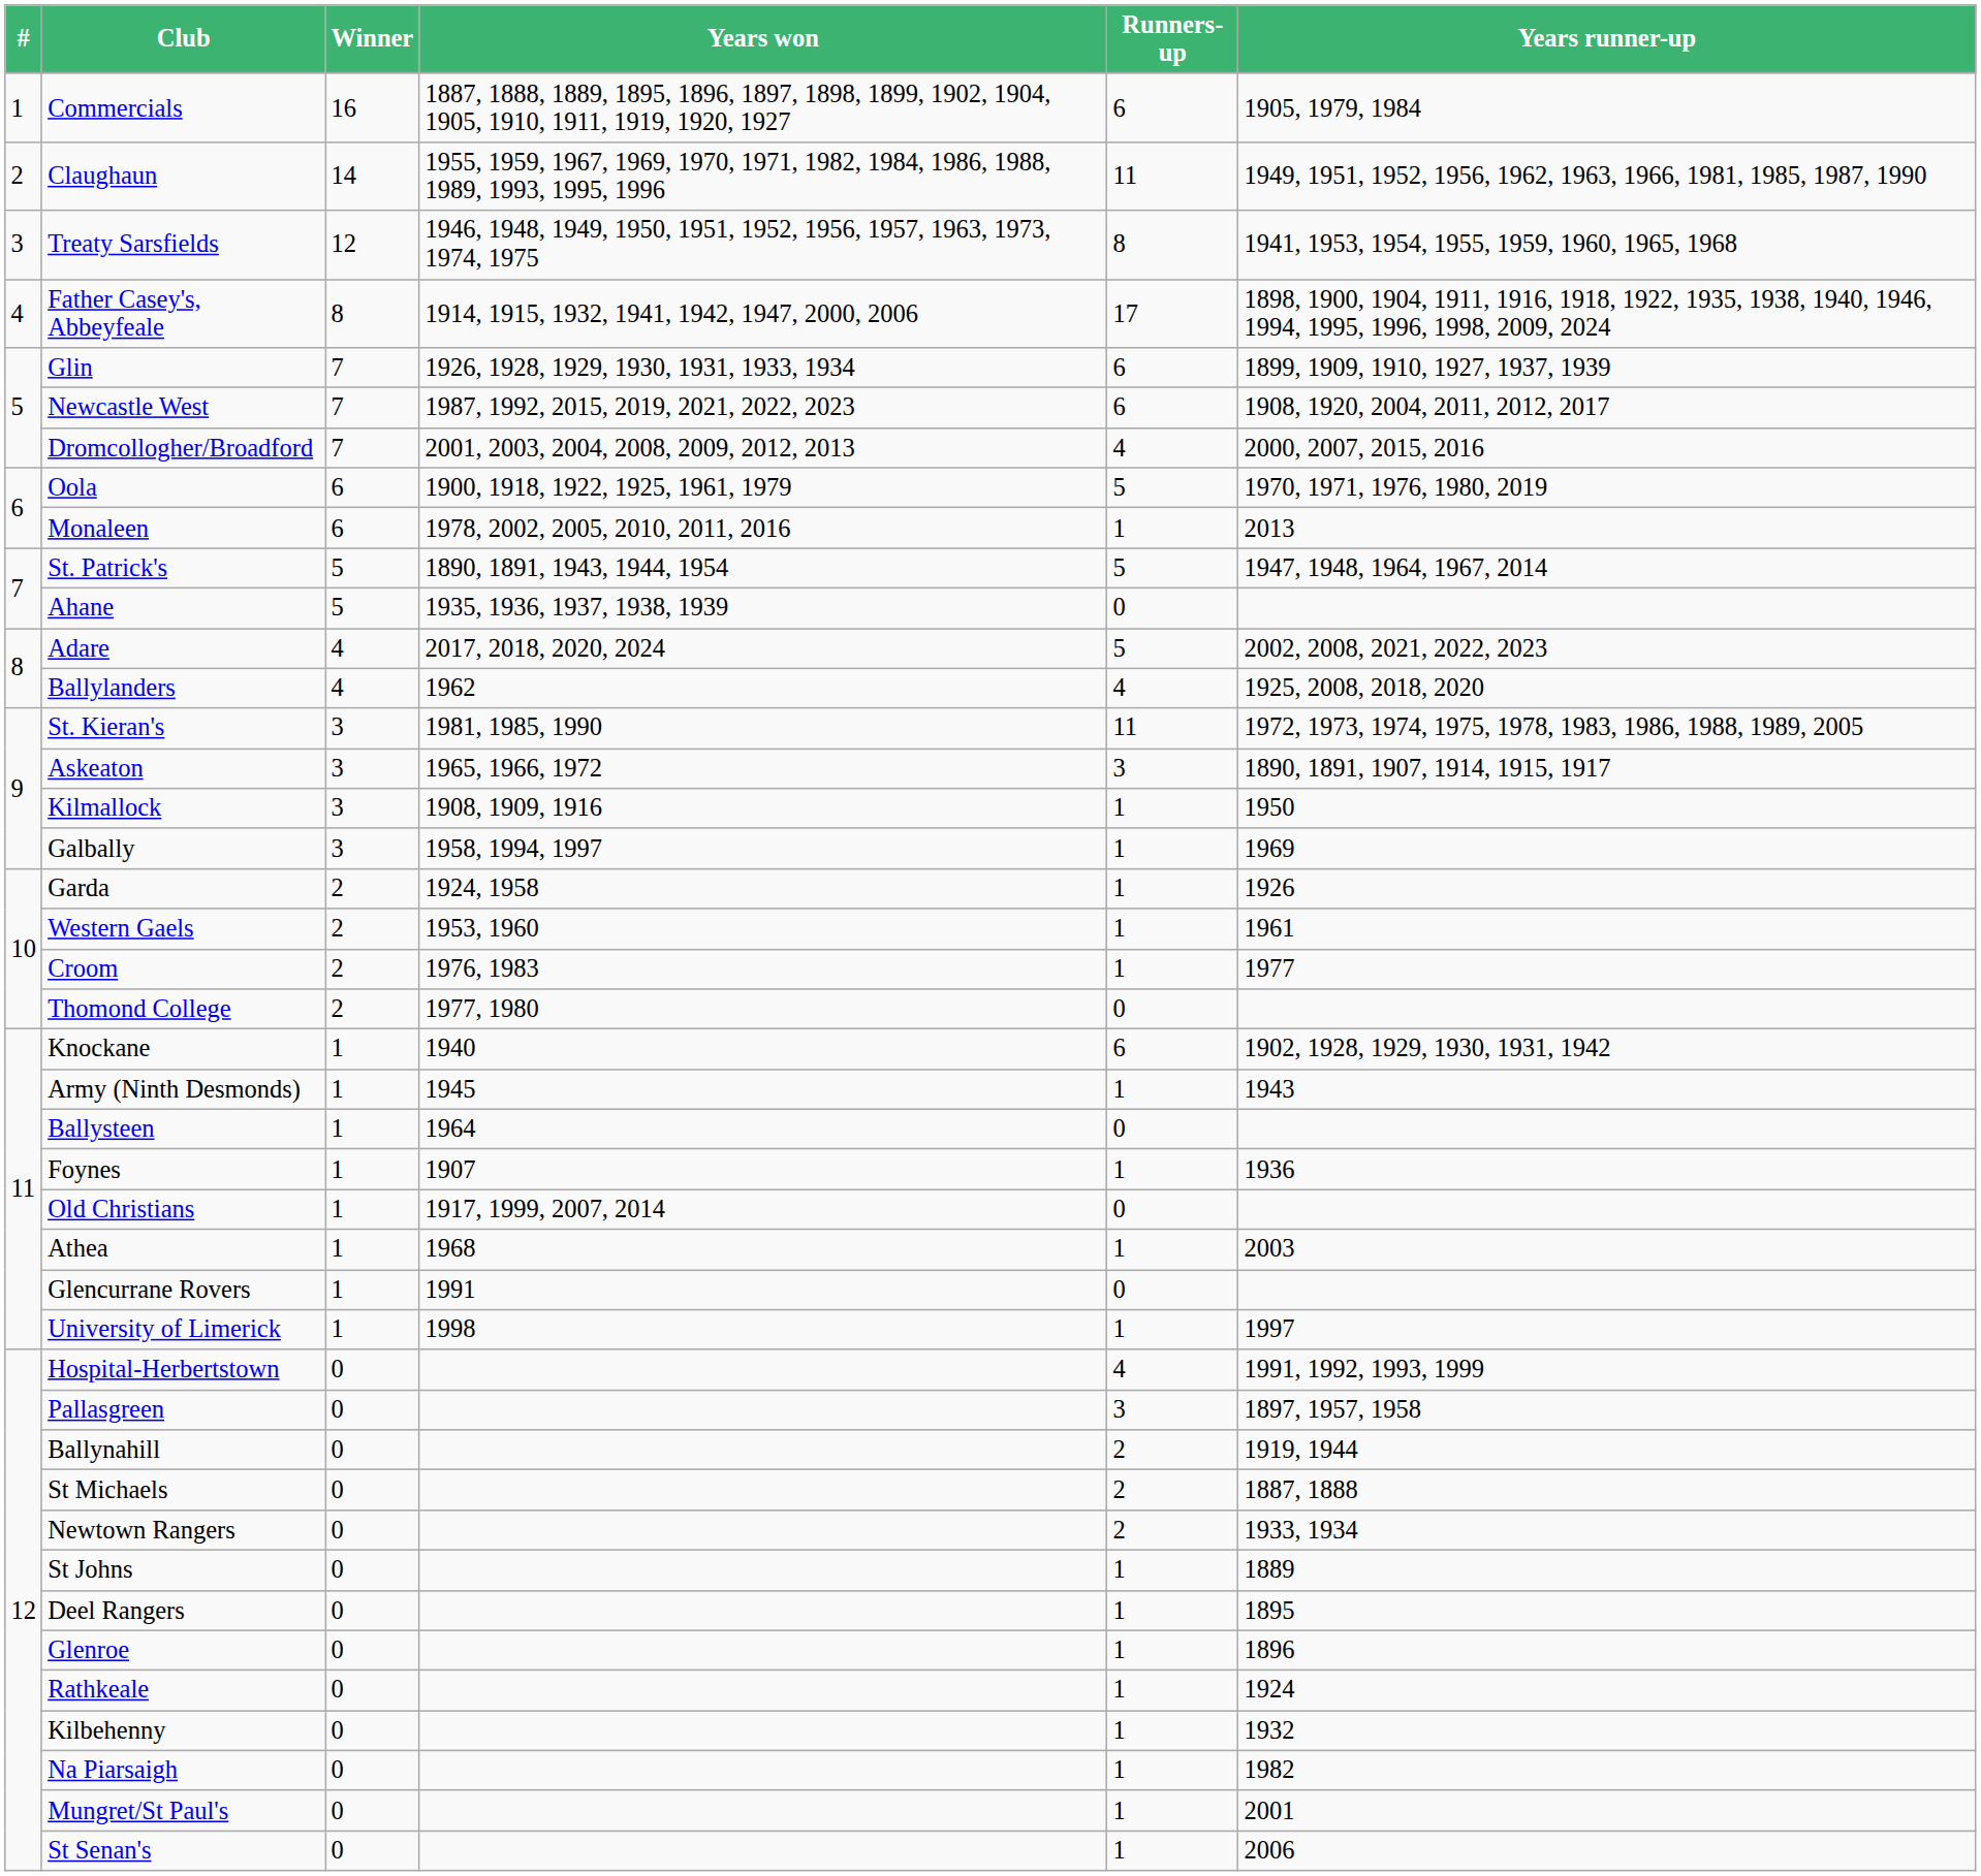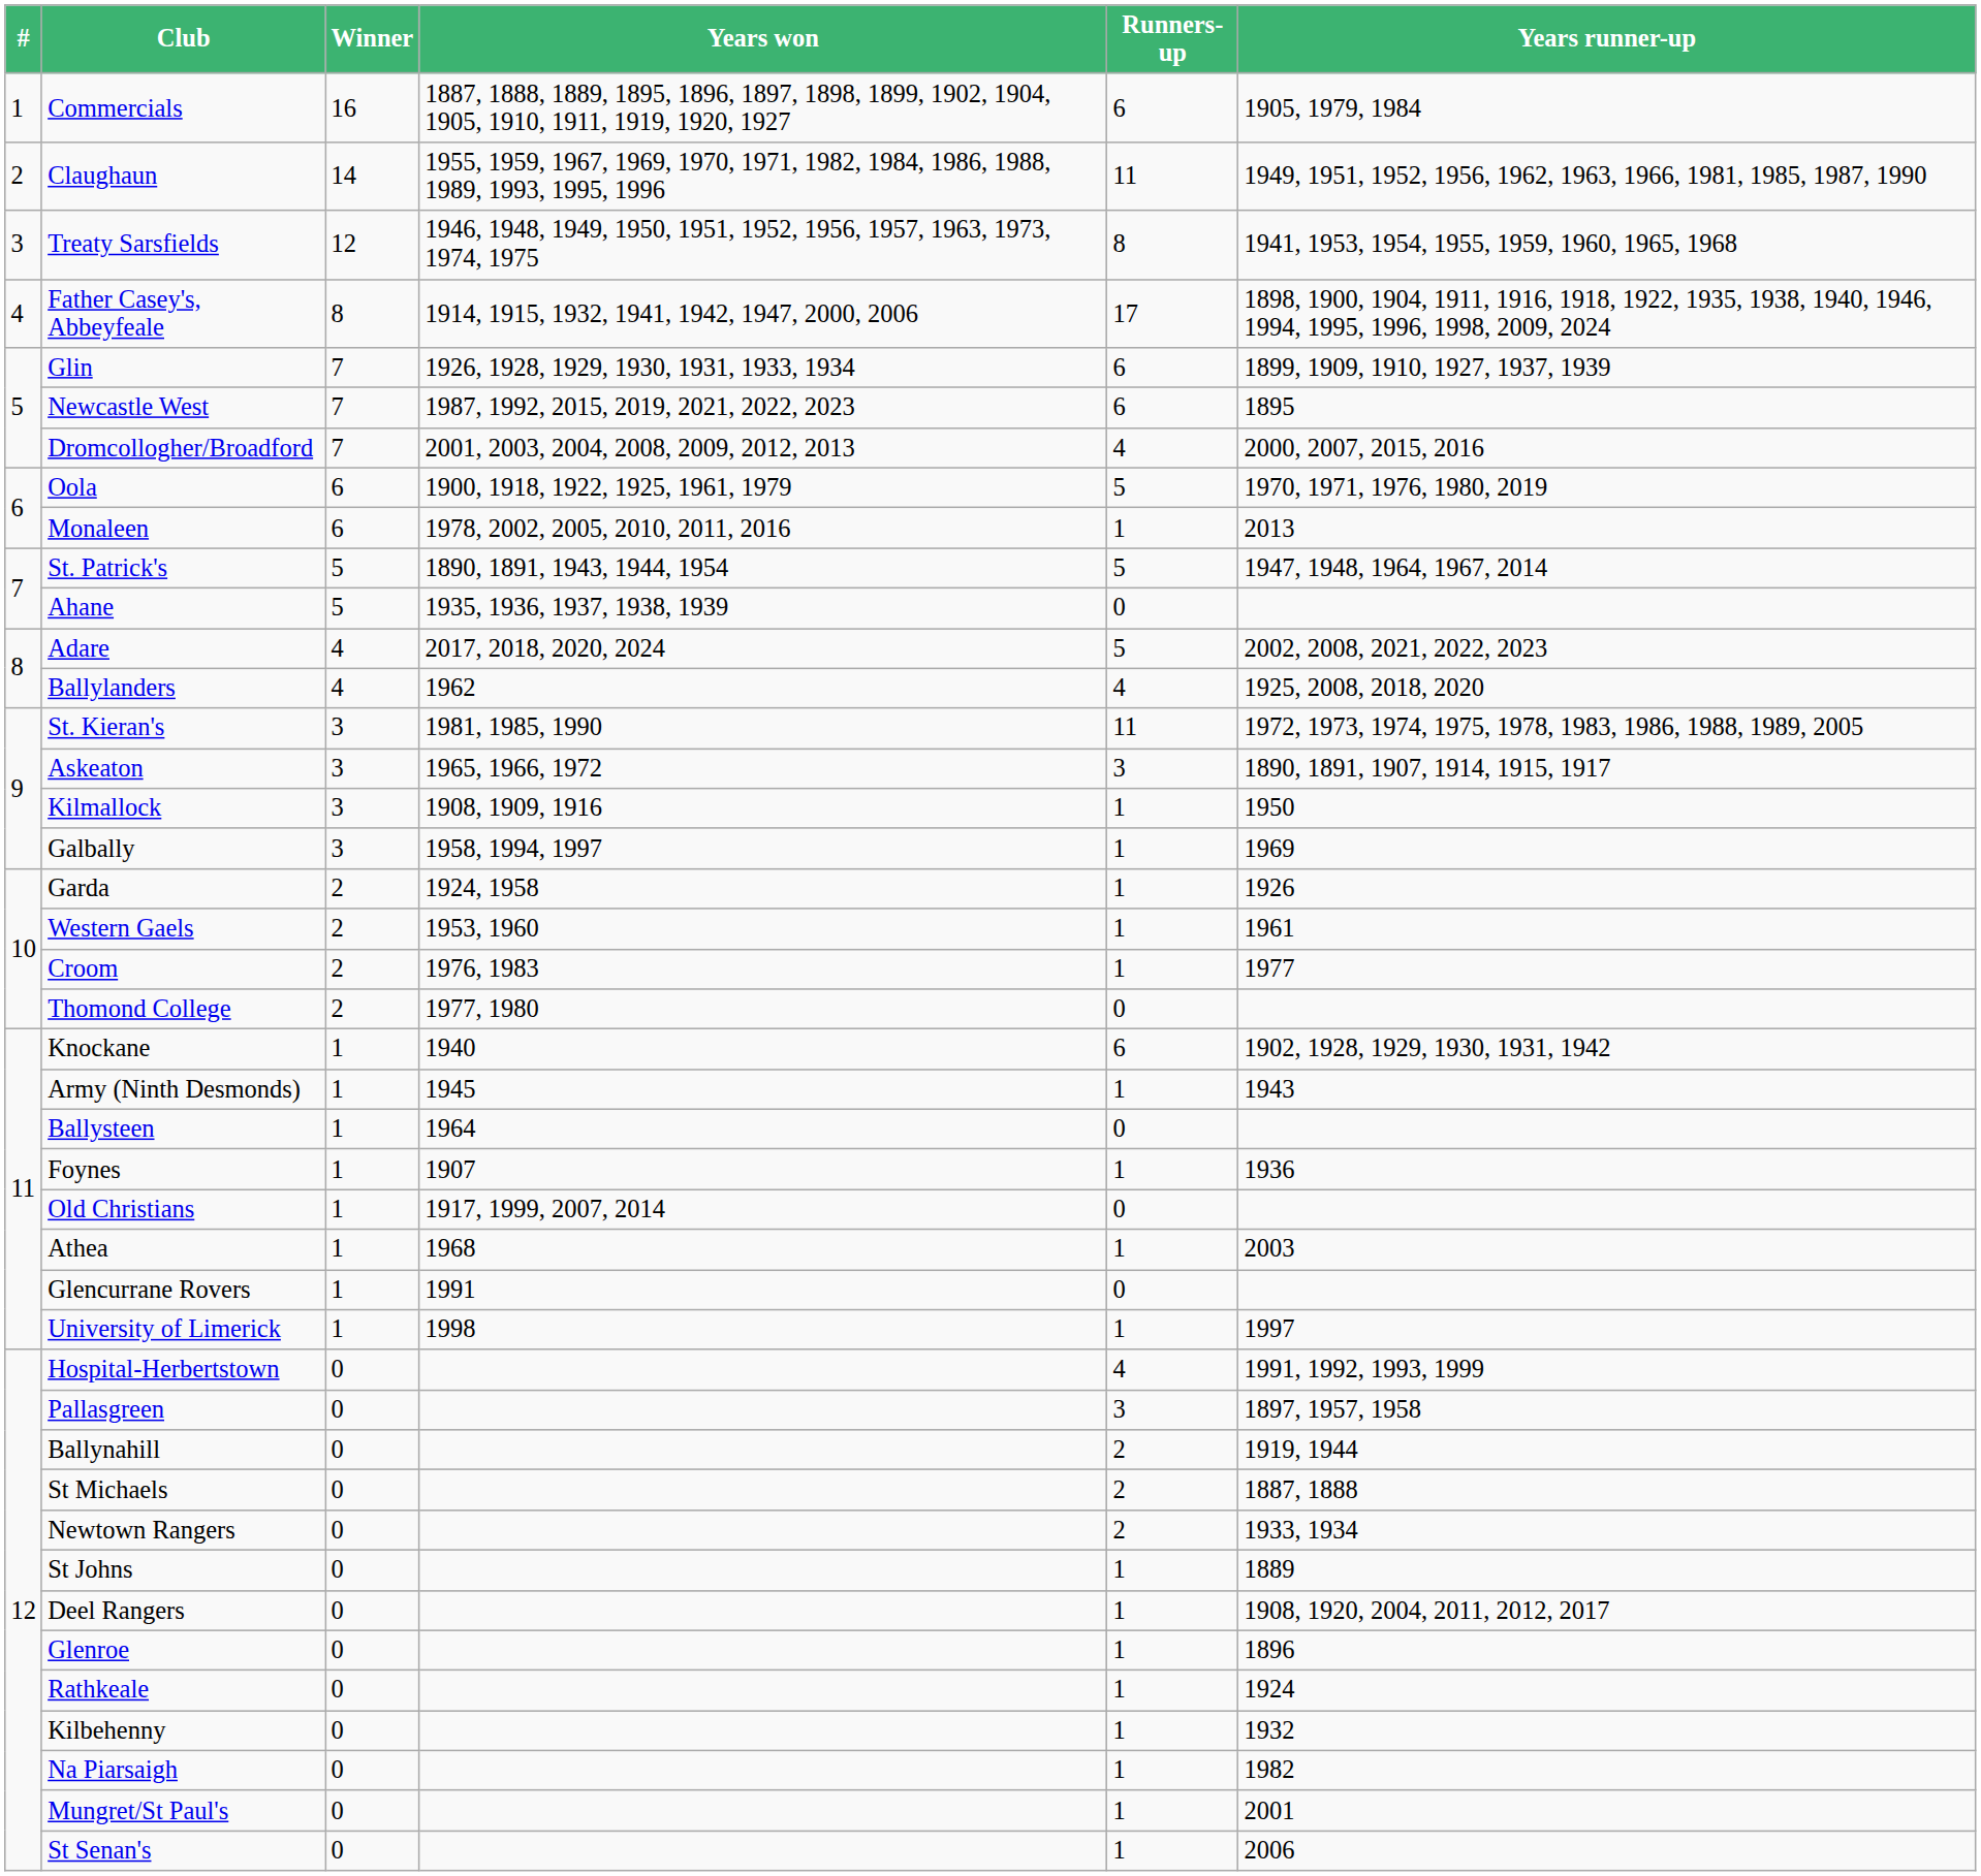Newcastle West | Years runner-up: 1908, 1920, 2004, 2011, 2012, 2017 -> 1895
Deel Rangers | Years runner-up: 1895 -> 1908, 1920, 2004, 2011, 2012, 2017
